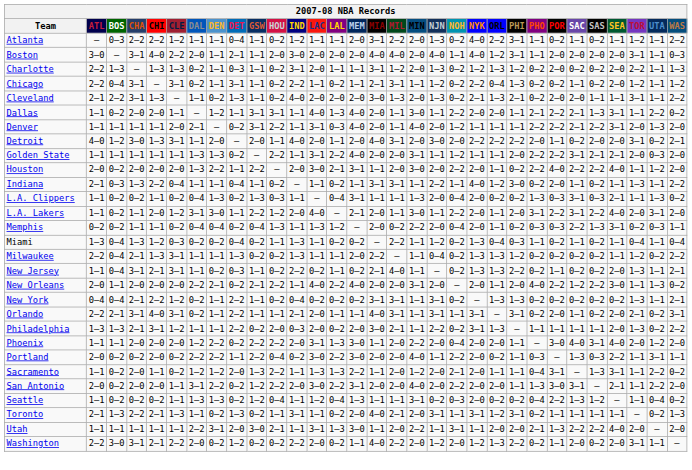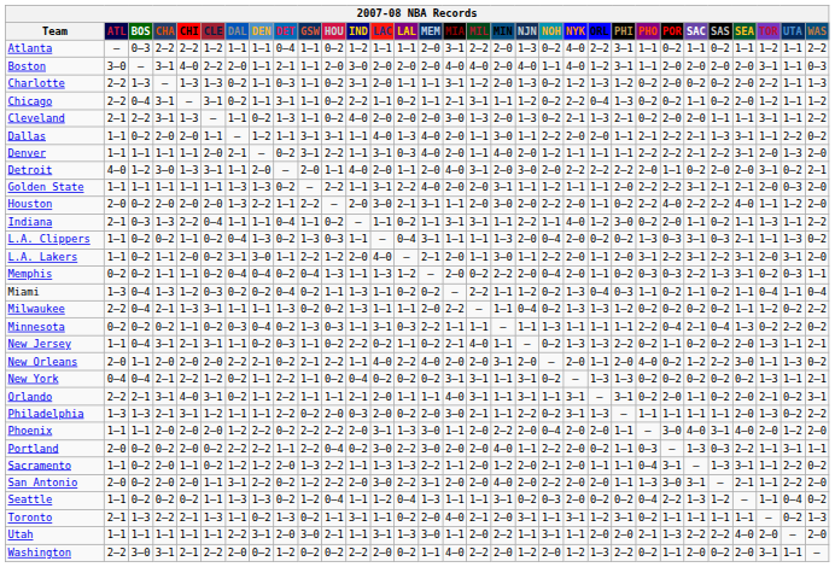L.A. Lakers | CLE: 1–2 -> 0–2
L.A. Lakers | SEA: 4–0 -> 3–1
+ row: Minnesota | 0–2 | 0–2 | 0–2 | 1–1 | 0–2 | 0–3 | 0–4 | 0–2 | 1–3 | 0–3 | 1–1 | 3–1 | 0–3 | 2–2 | 1–1 | 1–1 | – | 1–1 | 1–3 | 1–1 | 1–1 | 1–1 | 2–2 | 0–4 | 2–1 | 0–4 | 1–3 | 0–2 | 2–2 | 0–2
New Orleans | POR: 2–2 -> 0–2
